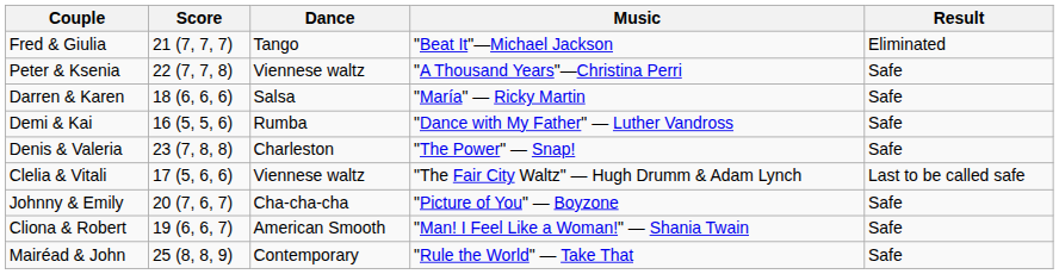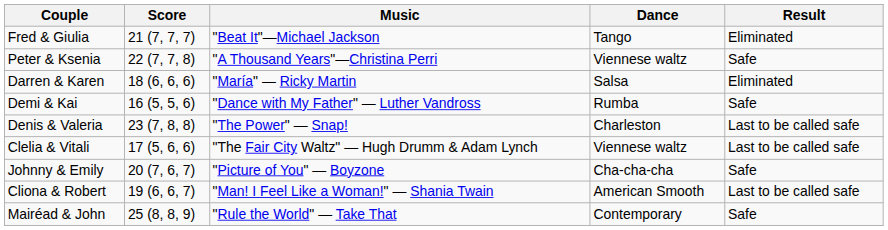columns swapped: Dance <-> Music
Darren & Karen | Result: Safe -> Eliminated
Denis & Valeria | Result: Safe -> Last to be called safe
Cliona & Robert | Result: Safe -> Last to be called safe
